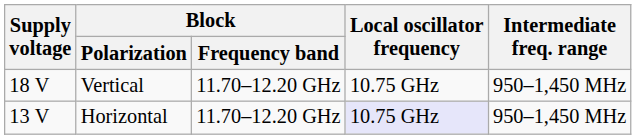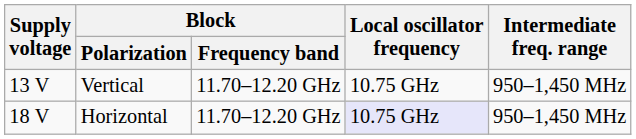Vertical | Supply voltage: 18 V -> 13 V
Horizontal | Supply voltage: 13 V -> 18 V
